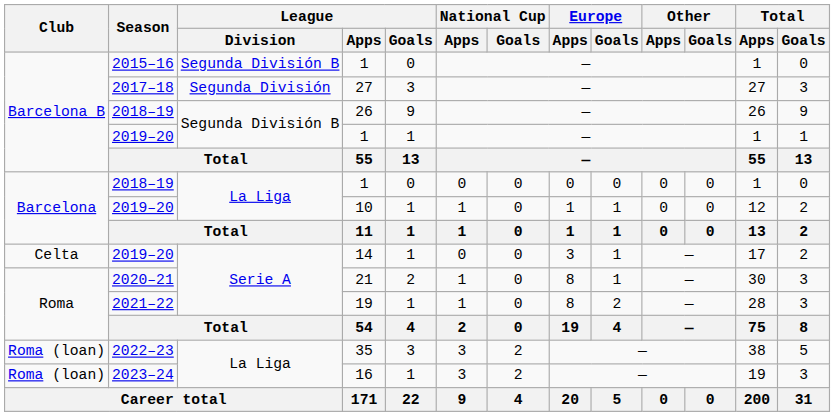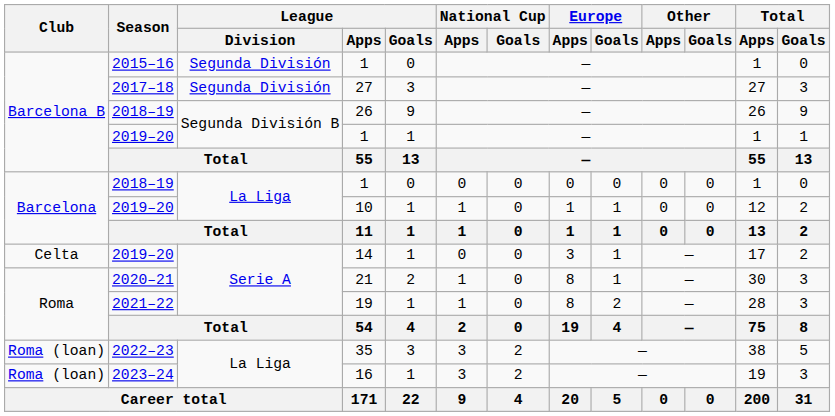2015–16 / 1 | League / Division: Segunda División B -> Segunda División
